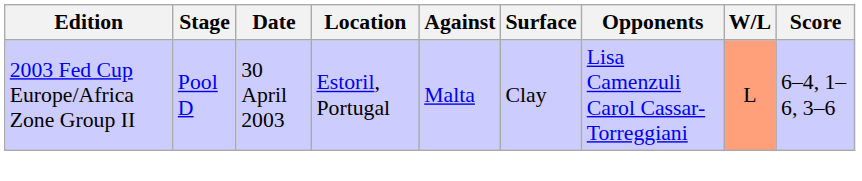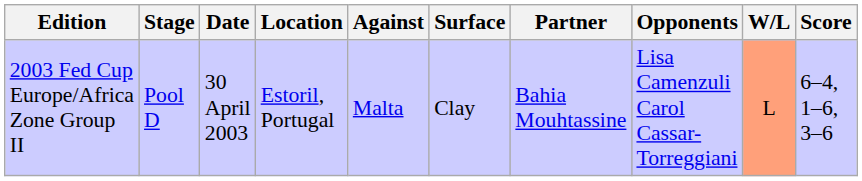+ column: Partner | Bahia Mouhtassine
